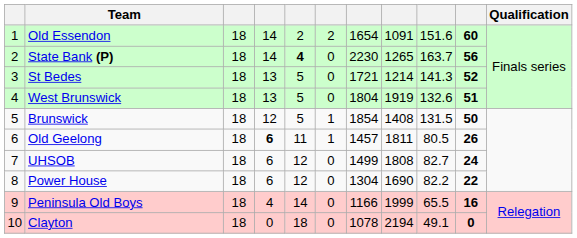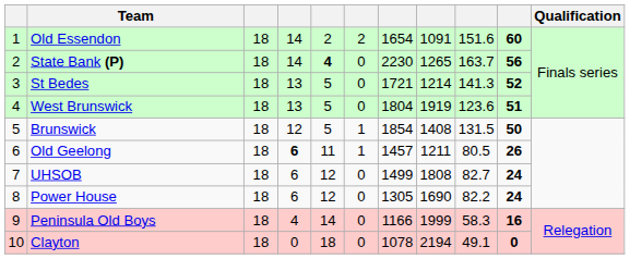West Brunswick | column 9: 132.6 -> 123.6
Old Geelong | column 8: 1811 -> 1211
Power House | column 7: 1304 -> 1305
Power House | column 10: 22 -> 24
Peninsula Old Boys | column 9: 65.5 -> 58.3
